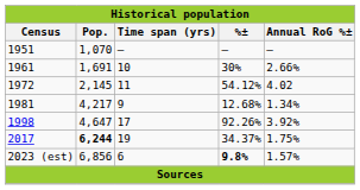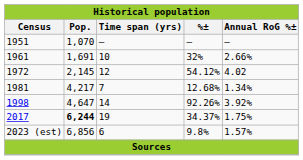1961 | %±: 30% -> 32%
1972 | Time span (yrs): 11 -> 12
1981 | Time span (yrs): 9 -> 7
1998 | Time span (yrs): 17 -> 14
2023 (est) | %±: bold -> normal
